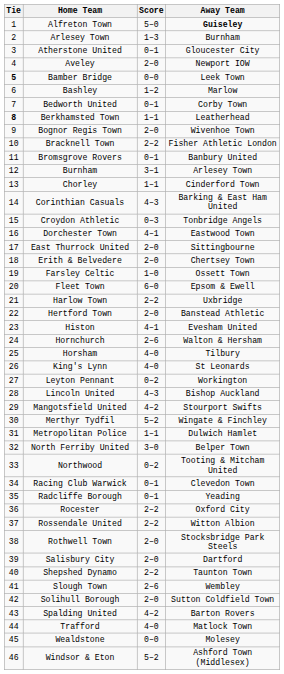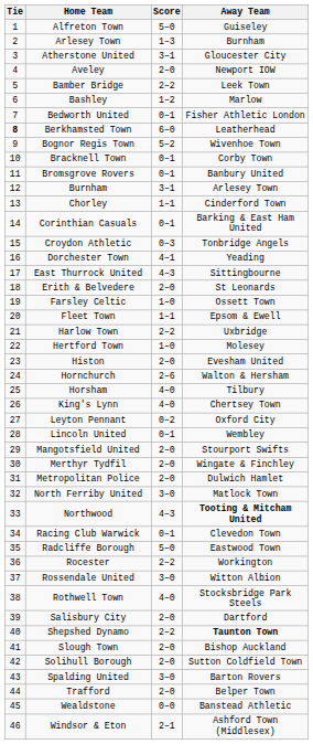Alfreton Town | Away Team: bold -> normal
Atherstone United | Score: 0–1 -> 3–1
Bamber Bridge | Tie: bold -> normal
Bamber Bridge | Score: 0–0 -> 2–2
Bedworth United | Away Team: Corby Town -> Fisher Athletic London
Berkhamsted Town | Score: 1–1 -> 6–0
Bognor Regis Town | Score: 2–0 -> 5–2
Bracknell Town | Score: 2–2 -> 0–1
Bracknell Town | Away Team: Fisher Athletic London -> Corby Town
Corinthian Casuals | Score: 4–3 -> 0–1
Dorchester Town | Away Team: Eastwood Town -> Yeading
East Thurrock United | Score: 2–0 -> 4–3
Erith & Belvedere | Away Team: Chertsey Town -> St Leonards
Fleet Town | Score: 6–0 -> 1–1
Hertford Town | Score: 2–0 -> 1–0
Hertford Town | Away Team: Banstead Athletic -> Molesey
Histon | Score: 4–1 -> 2–0
King's Lynn | Away Team: St Leonards -> Chertsey Town
Leyton Pennant | Away Team: Workington -> Oxford City
Lincoln United | Score: 4–3 -> 0–1
Lincoln United | Away Team: Bishop Auckland -> Wembley
Mangotsfield United | Score: 4–2 -> 2–0
Merthyr Tydfil | Score: 5–2 -> 2–0
Metropolitan Police | Score: 1–1 -> 2–0
North Ferriby United | Away Team: Belper Town -> Matlock Town
Northwood | Score: 0–2 -> 4–3
Northwood | Away Team: normal -> bold
Radcliffe Borough | Score: 0–1 -> 5–0
Radcliffe Borough | Away Team: Yeading -> Eastwood Town
Rocester | Away Team: Oxford City -> Workington
Rossendale United | Score: 2–2 -> 3–0
Rothwell Town | Score: 2–0 -> 4–0
Shepshed Dynamo | Away Team: normal -> bold
Slough Town | Score: 2–6 -> 2–0
Slough Town | Away Team: Wembley -> Bishop Auckland
Spalding United | Score: 4–2 -> 3–0
Trafford | Score: 4–0 -> 2–0
Trafford | Away Team: Matlock Town -> Belper Town
Wealdstone | Away Team: Molesey -> Banstead Athletic
Windsor & Eton | Score: 5–2 -> 2–1
